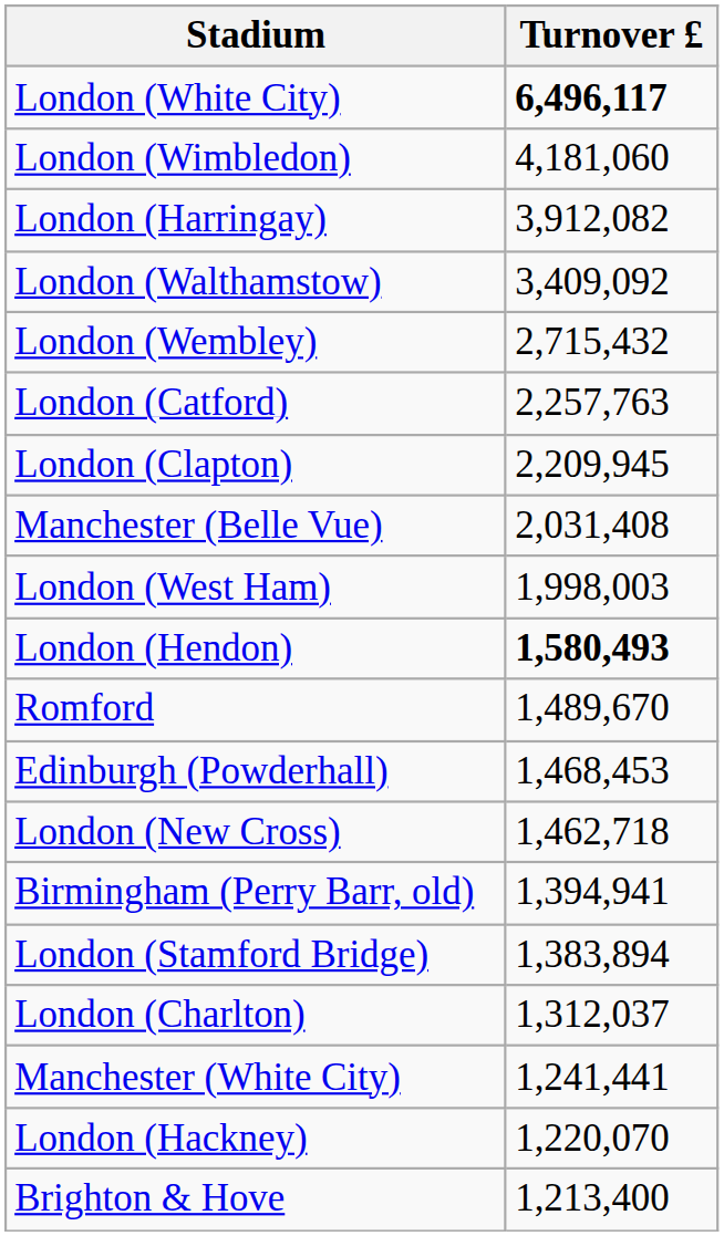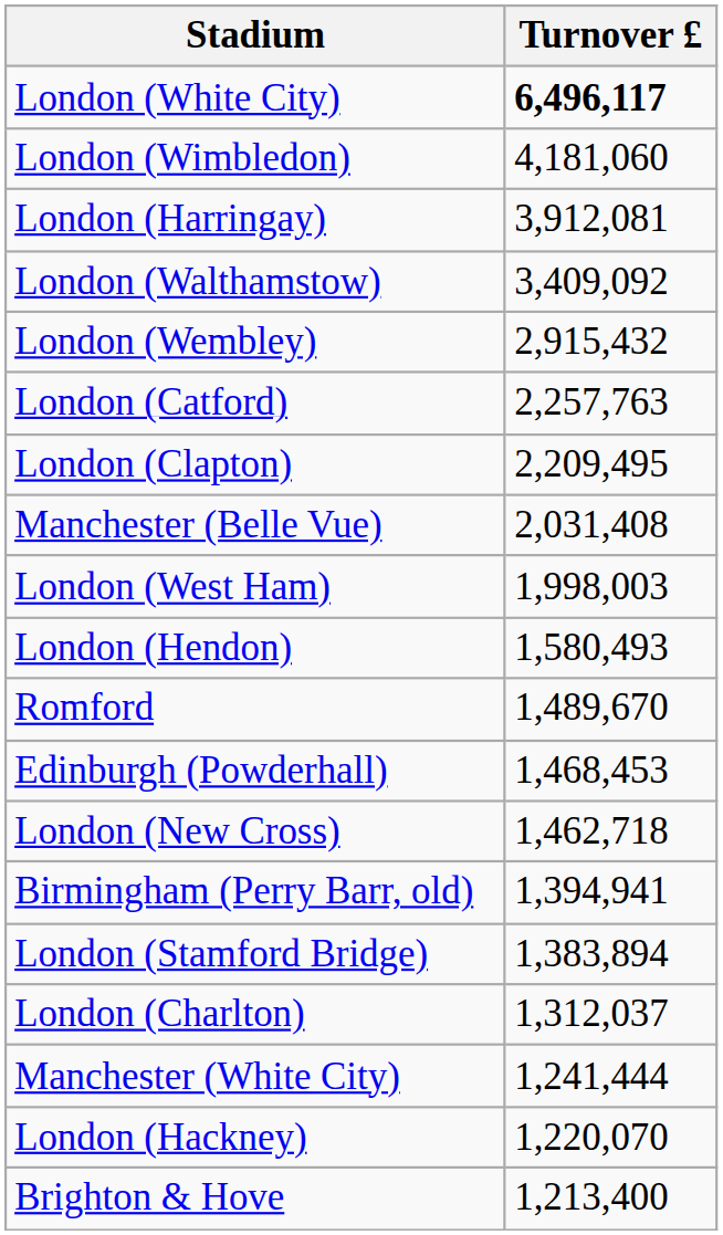London (Harringay) | Turnover £: 3,912,082 -> 3,912,081
London (Wembley) | Turnover £: 2,715,432 -> 2,915,432
London (Clapton) | Turnover £: 2,209,945 -> 2,209,495
London (Hendon) | Turnover £: bold -> normal
Manchester (White City) | Turnover £: 1,241,441 -> 1,241,444
